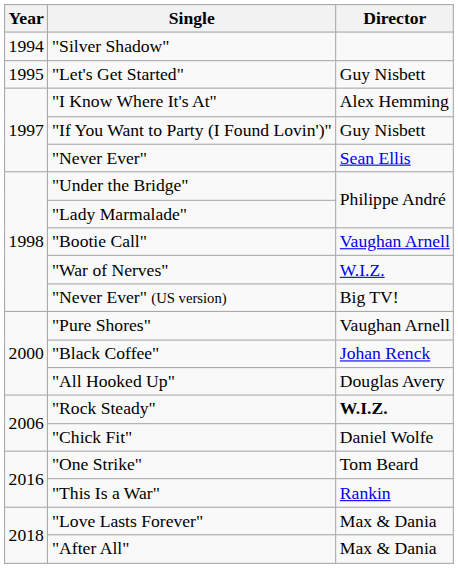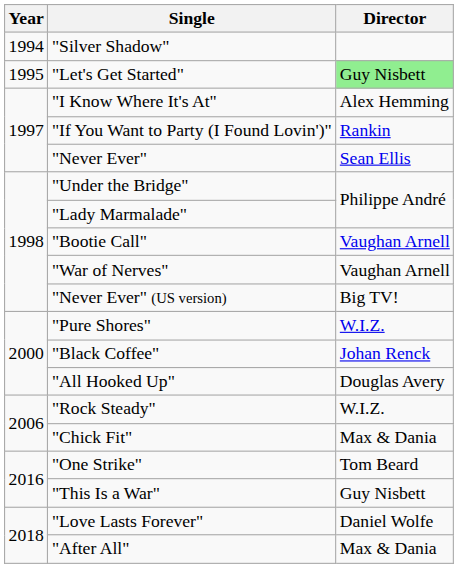"Let's Get Started" | Director: no background -> lightgreen background
"If You Want to Party (I Found Lovin')" | Director: Guy Nisbett -> Rankin
"War of Nerves" | Director: W.I.Z. -> Vaughan Arnell
"Pure Shores" | Director: Vaughan Arnell -> W.I.Z.
"Rock Steady" | Director: bold -> normal
"Chick Fit" | Director: Daniel Wolfe -> Max & Dania
"This Is a War" | Director: Rankin -> Guy Nisbett
"Love Lasts Forever" | Director: Max & Dania -> Daniel Wolfe
